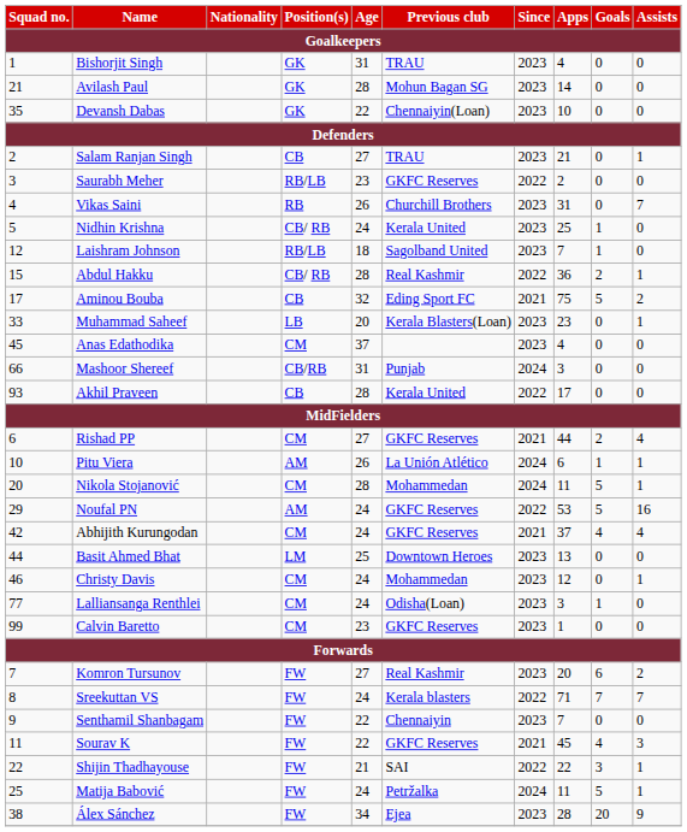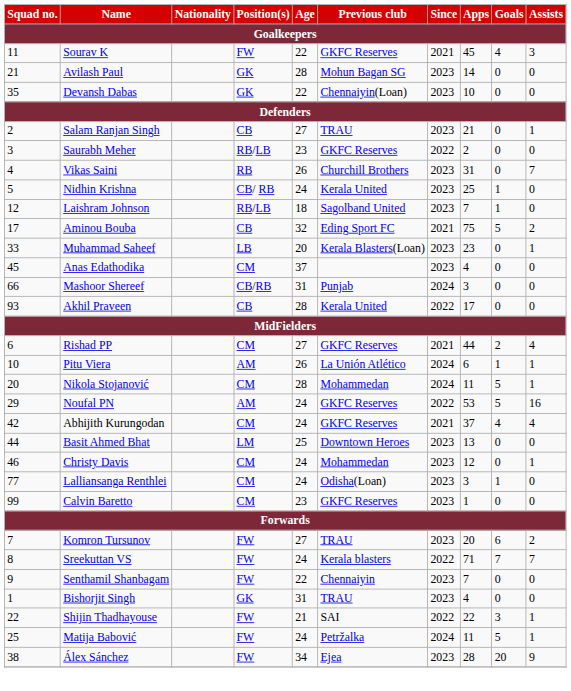rows swapped: Bishorjit Singh <-> Sourav K
- row: 15 | Abdul Hakku | CB/ RB | 28 | Real Kashmir | 2022 | 36 | 2 | 1
Komron Tursunov | Previous club: Real Kashmir -> TRAU
